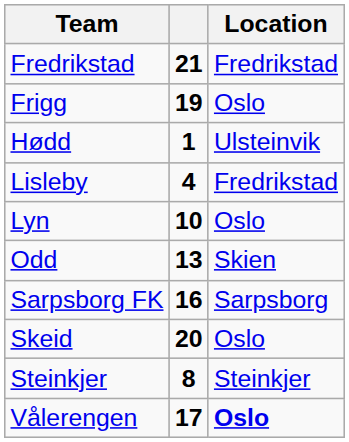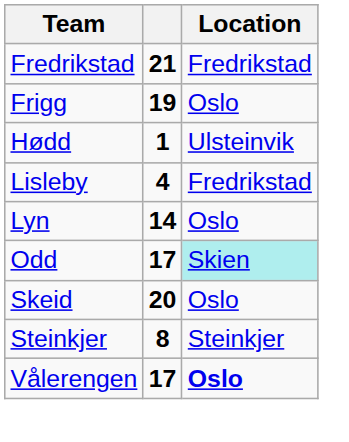Lyn | column 2: 10 -> 14
Odd | column 2: 13 -> 17
Odd | Location: no background -> paleturquoise background
- row: Sarpsborg FK | 16 | Sarpsborg
